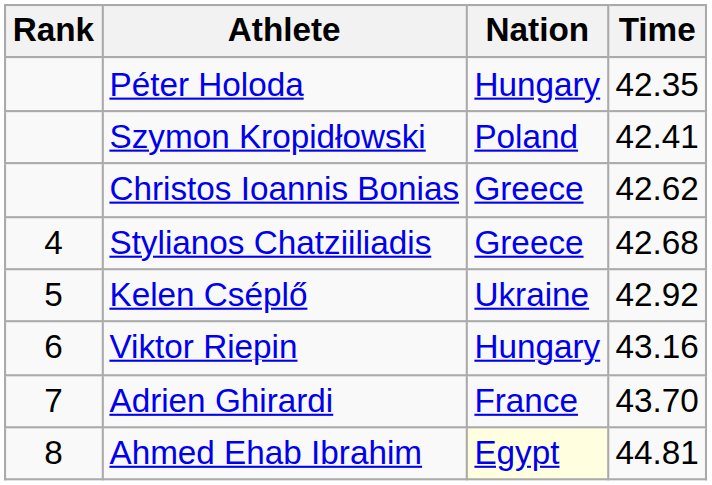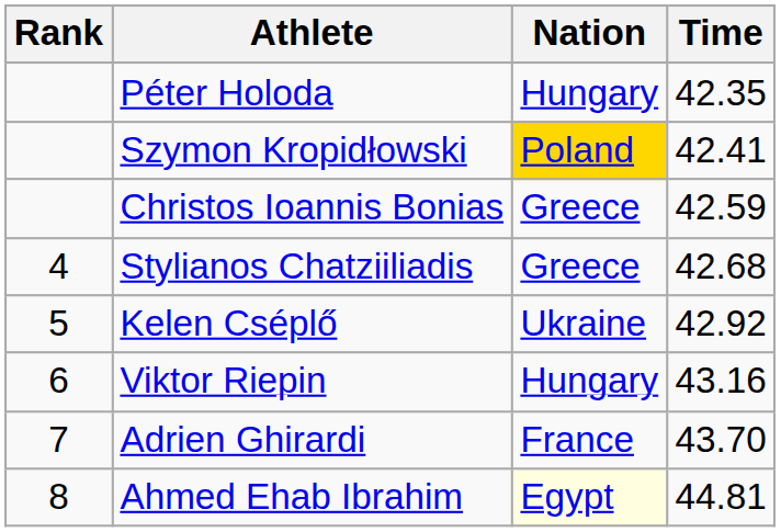Szymon Kropidłowski | Nation: no background -> gold background
Christos Ioannis Bonias | Time: 42.62 -> 42.59
